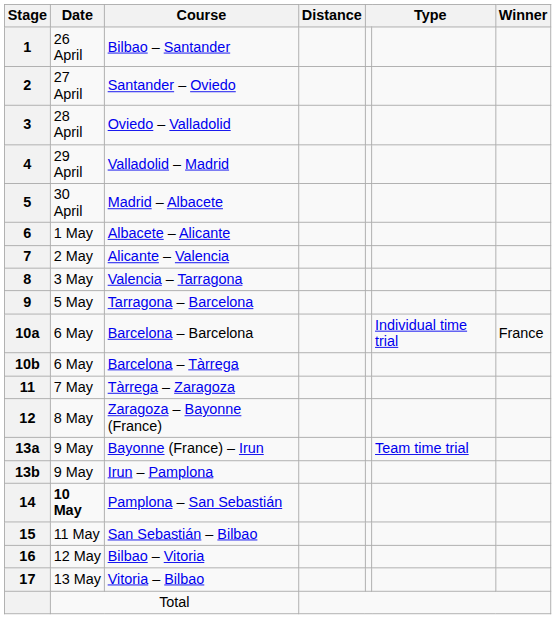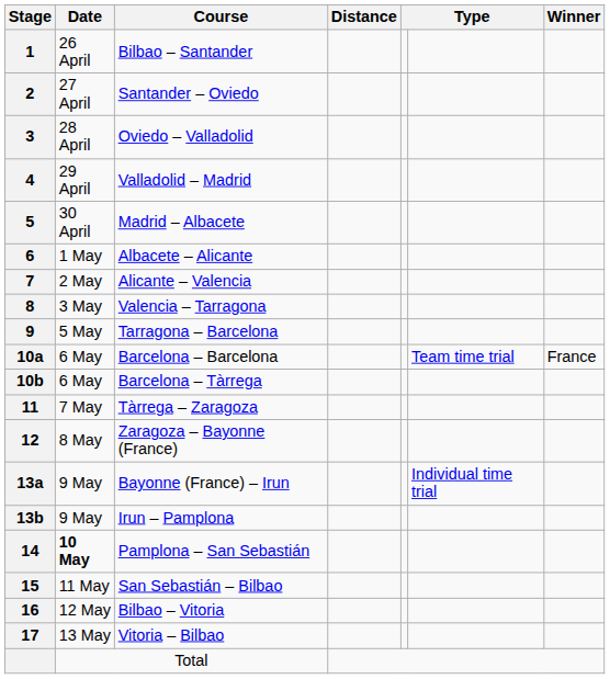Barcelona – Barcelona | column 6: Individual time trial -> Team time trial
Bayonne (France) – Irun | column 6: Team time trial -> Individual time trial
